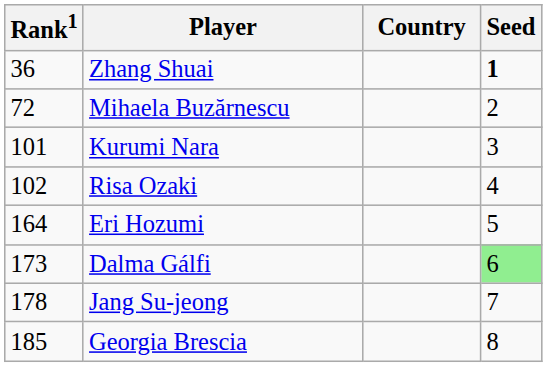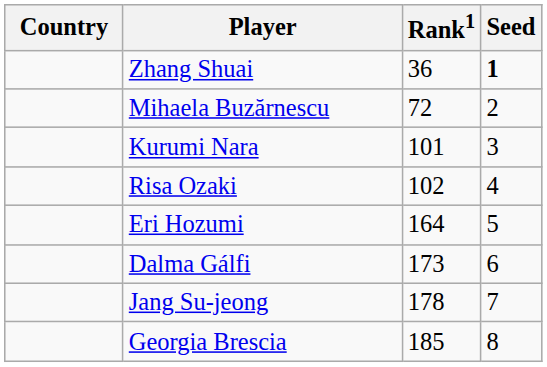columns swapped: Country <-> Rank1
Dalma Gálfi | Seed: lightgreen background -> no background
